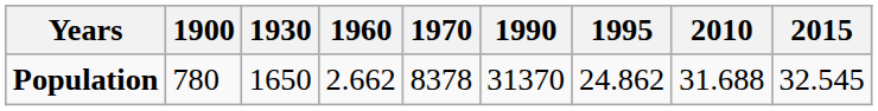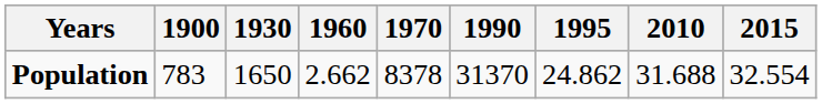Population | 1900: 780 -> 783
Population | 2015: 32.545 -> 32.554
